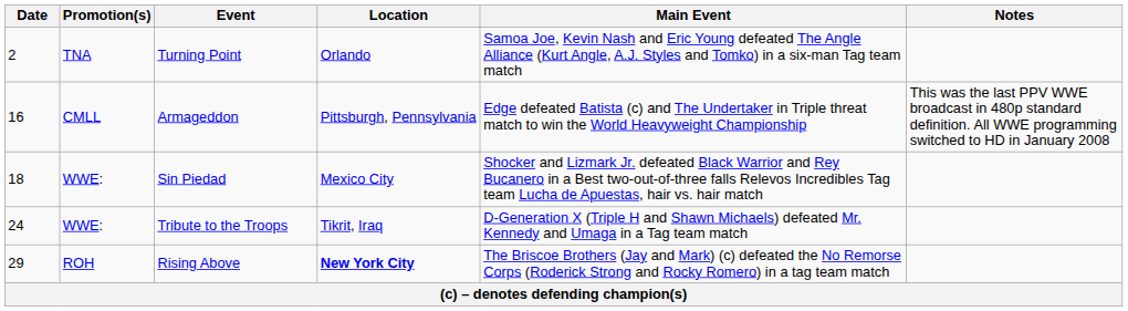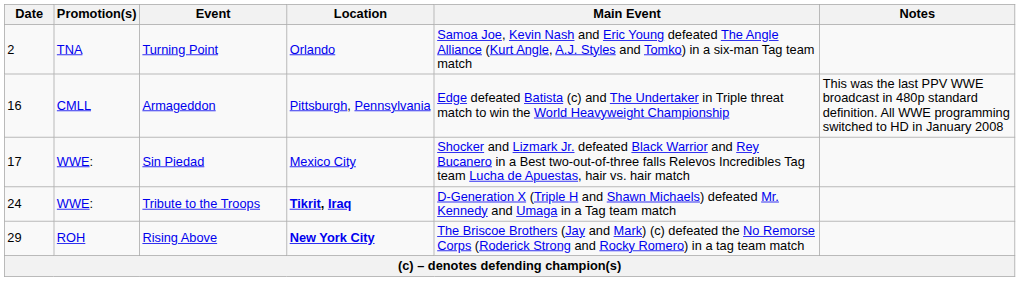Sin Piedad | Date: 18 -> 17
Tribute to the Troops | Location: normal -> bold
